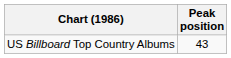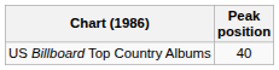US Billboard Top Country Albums | Peak position: 43 -> 40
